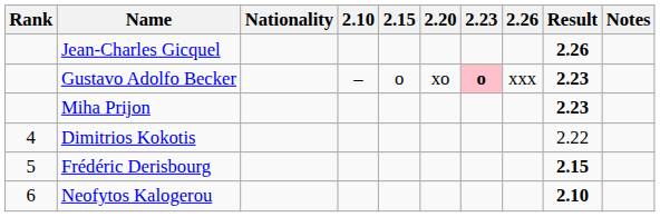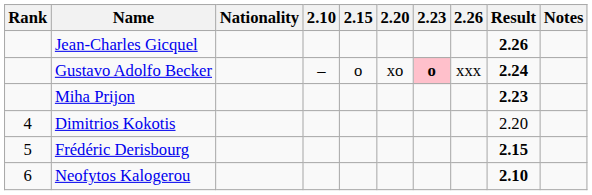Gustavo Adolfo Becker | Result: 2.23 -> 2.24
Dimitrios Kokotis | Result: 2.22 -> 2.20
